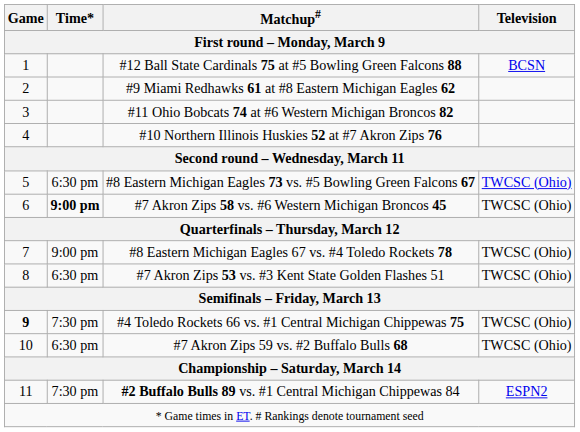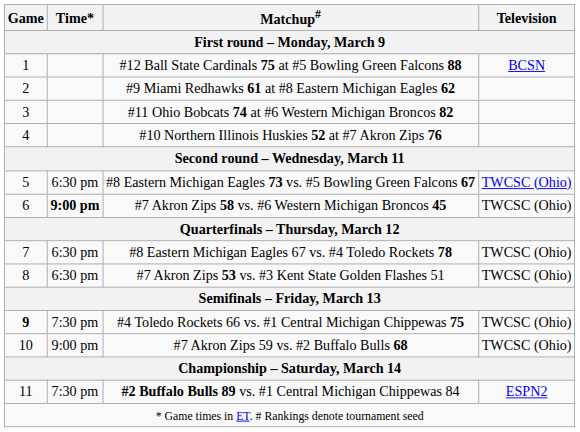#8 Eastern Michigan Eagles 67 vs. #4 Toledo Rockets 78 | Time*: 9:00 pm -> 6:30 pm
#7 Akron Zips 59 vs. #2 Buffalo Bulls 68 | Time*: 6:30 pm -> 9:00 pm
